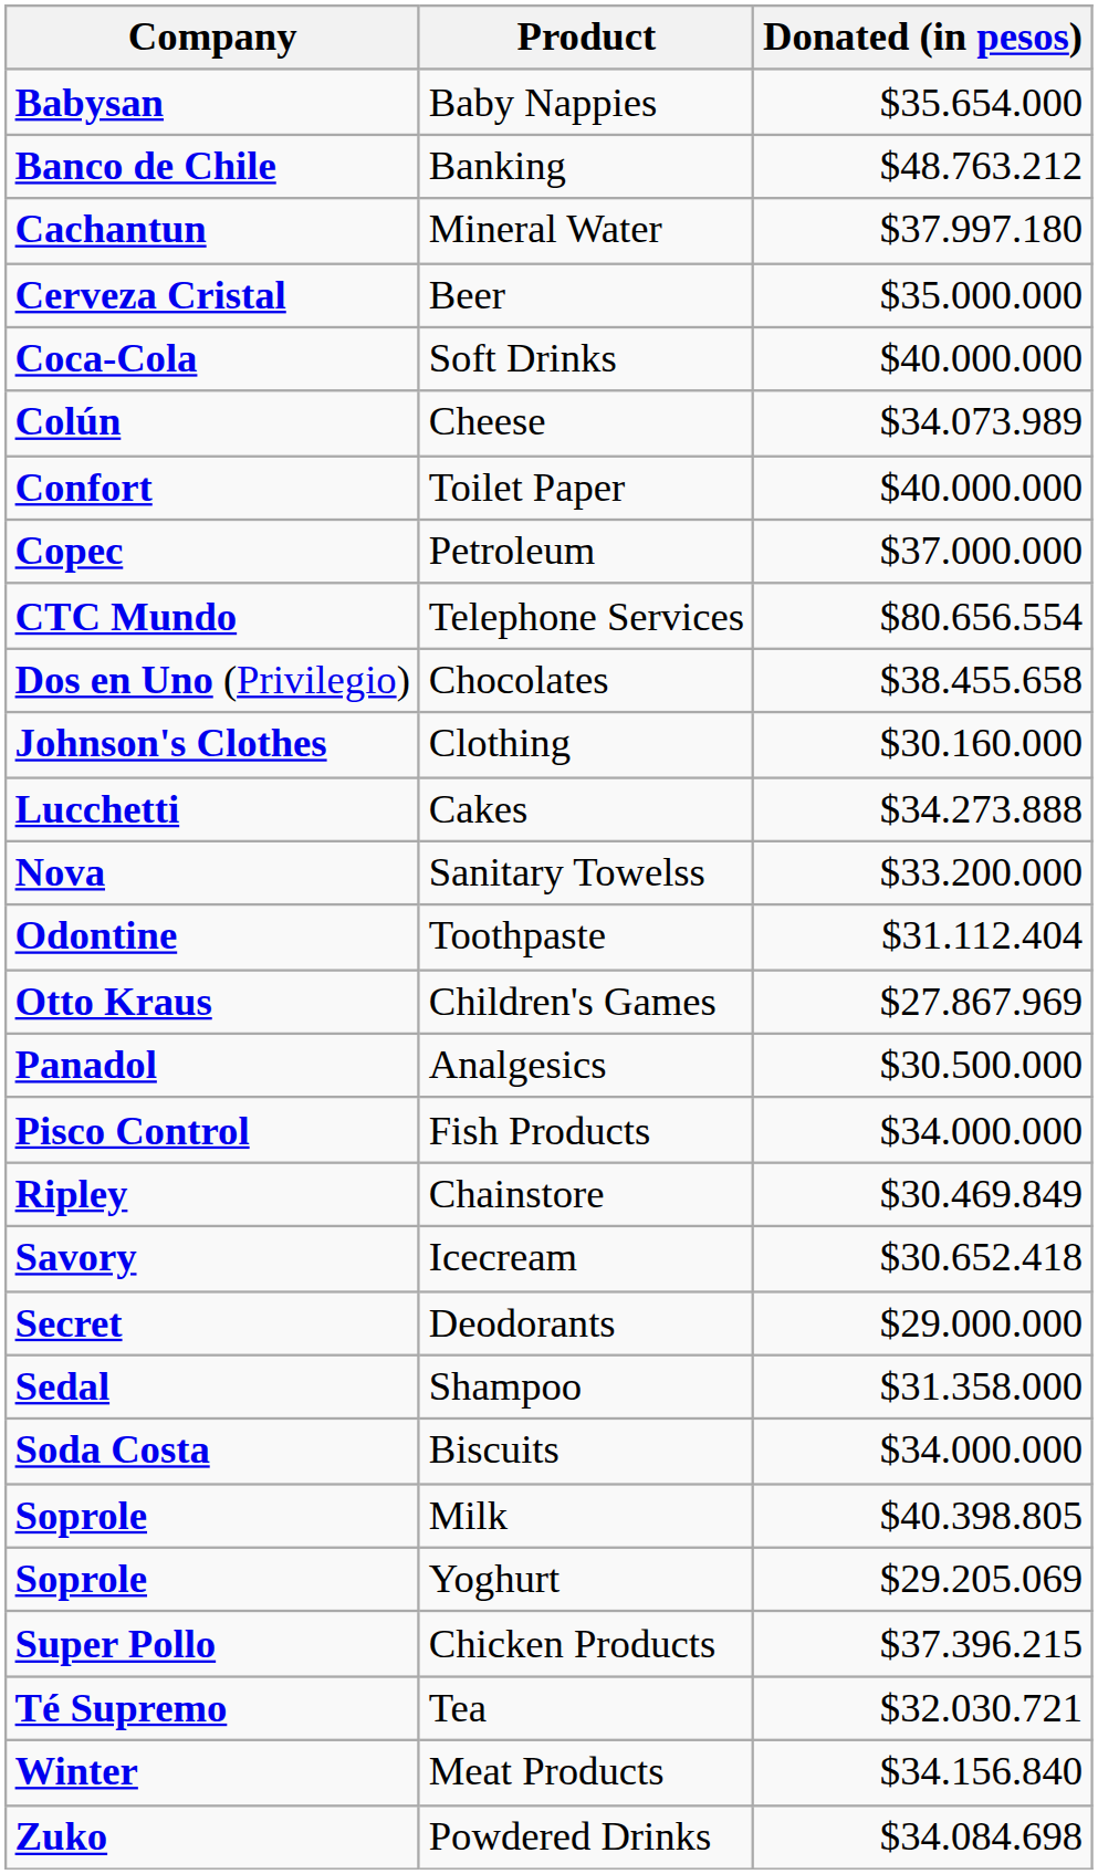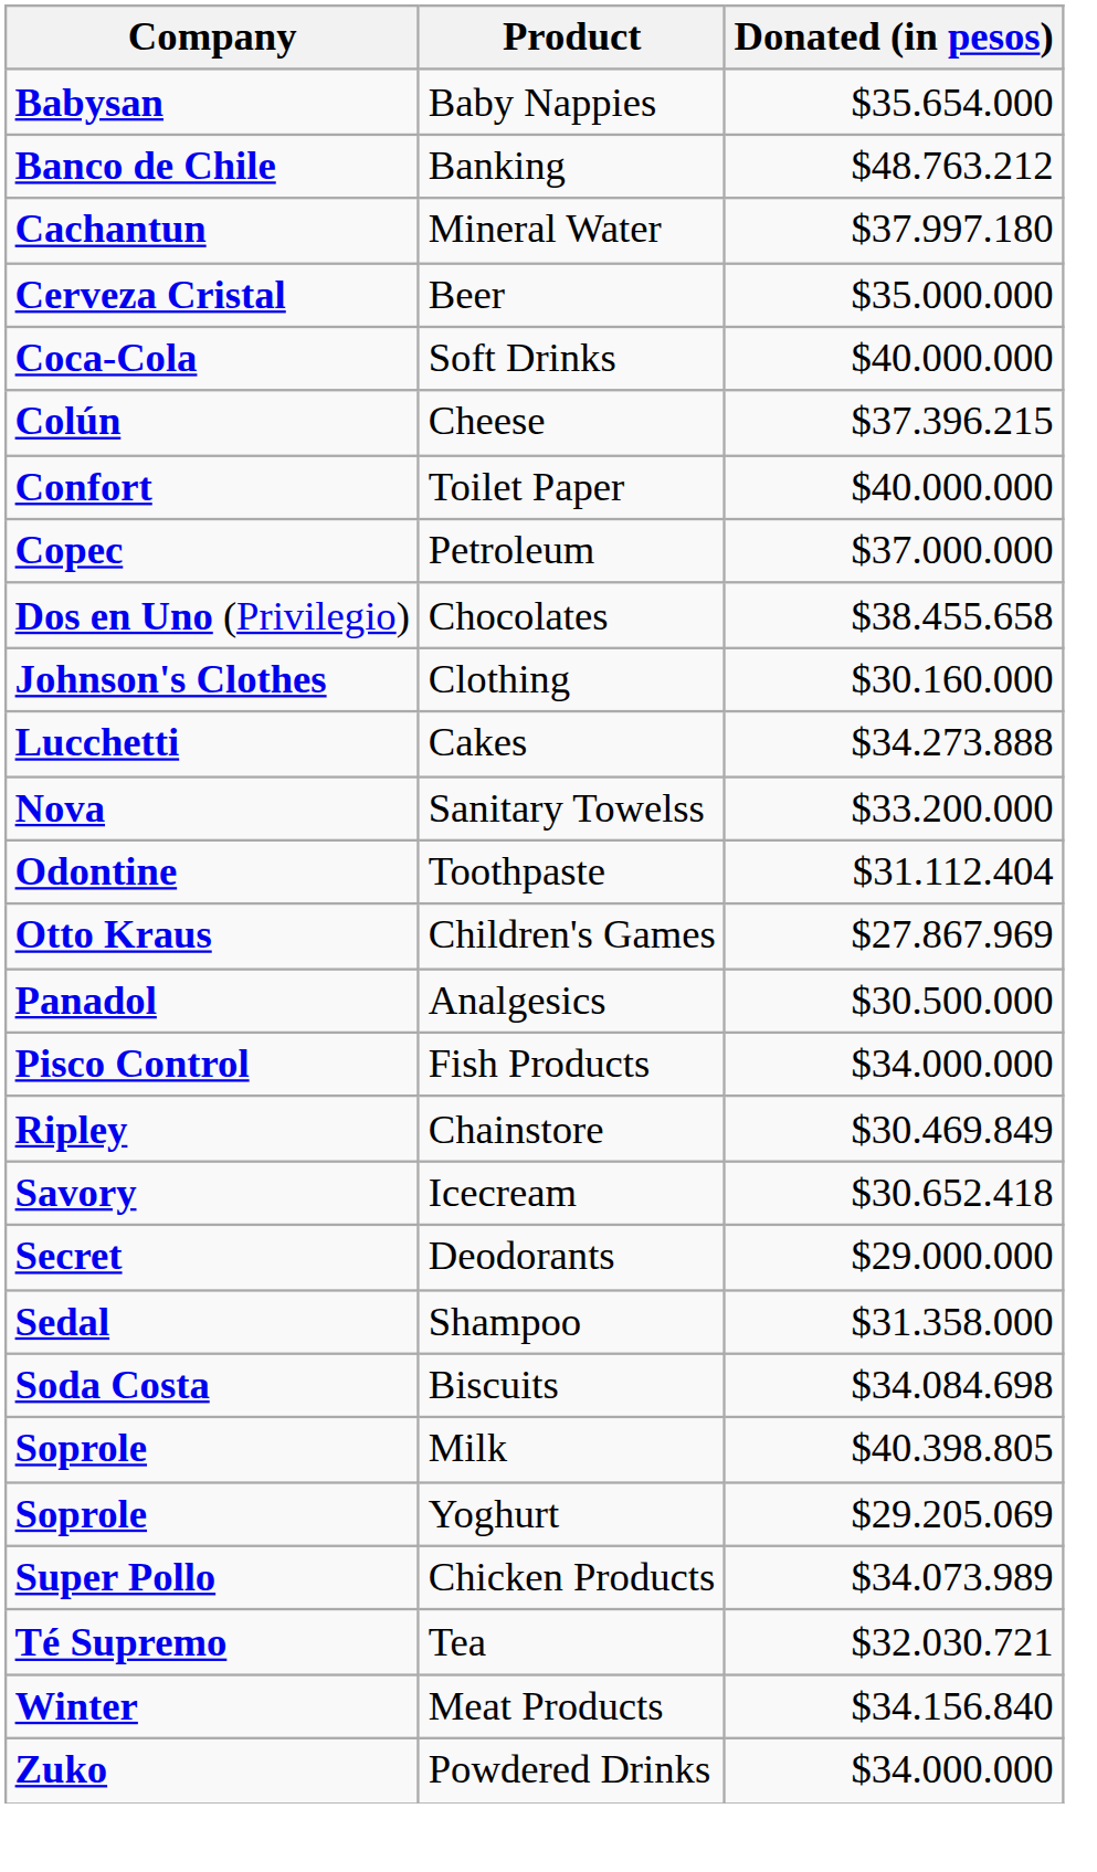Cheese | Donated (in pesos): $34.073.989 -> $37.396.215
- row: CTC Mundo | Telephone Services | $80.656.554
Biscuits | Donated (in pesos): $34.000.000 -> $34.084.698
Chicken Products | Donated (in pesos): $37.396.215 -> $34.073.989
Powdered Drinks | Donated (in pesos): $34.084.698 -> $34.000.000
